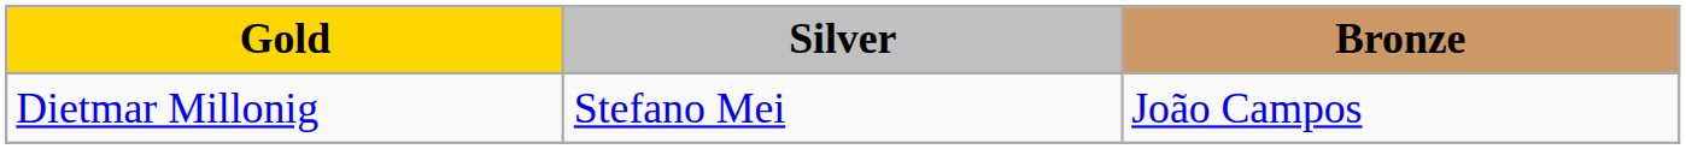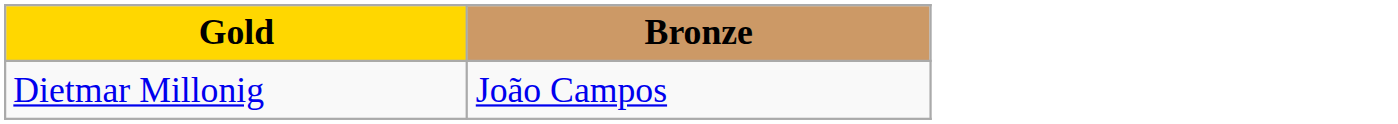- column: Silver | Stefano Mei
